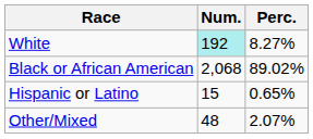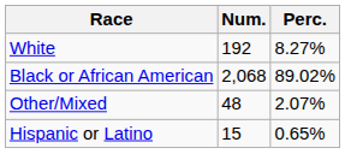White | Num.: paleturquoise background -> no background
rows swapped: Other/Mixed <-> Hispanic or Latino
